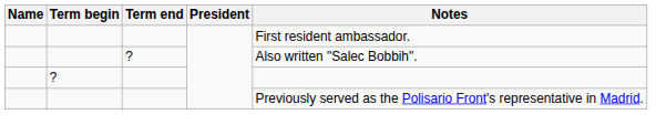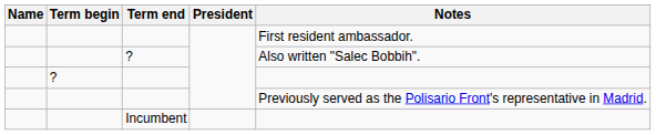+ row: Incumbent
